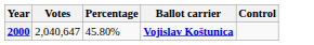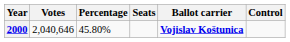+ column: Seats
2000 | Votes: 2,040,647 -> 2,040,646
